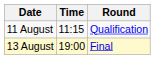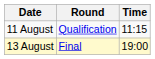columns swapped: Time <-> Round
